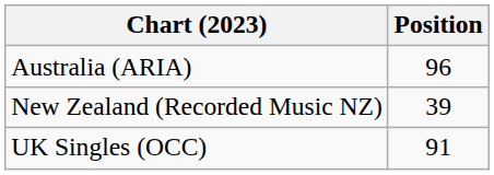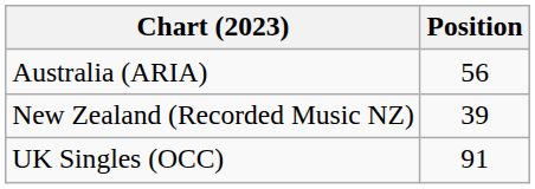Australia (ARIA) | Position: 96 -> 56
